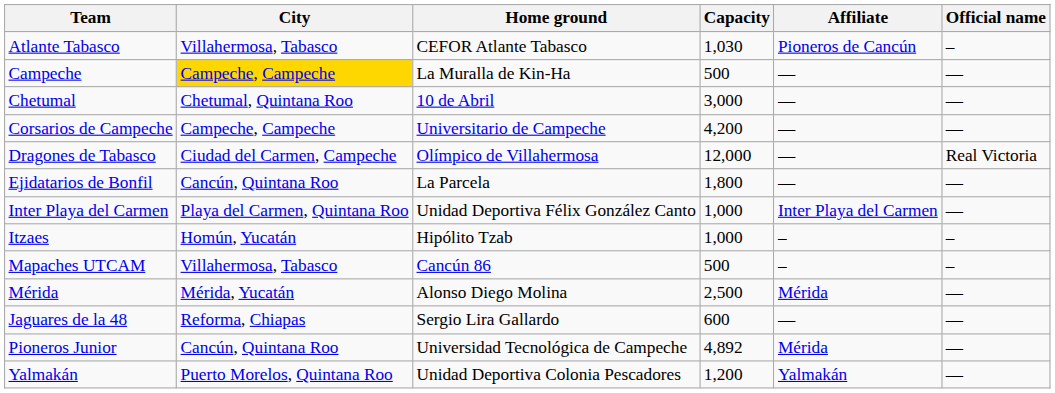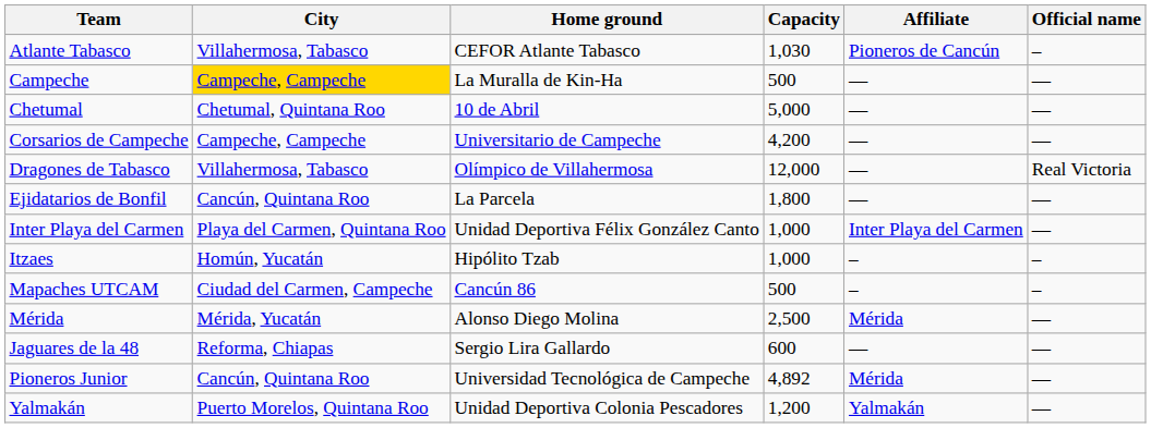Chetumal | Capacity: 3,000 -> 5,000
Dragones de Tabasco | City: Ciudad del Carmen, Campeche -> Villahermosa, Tabasco
Mapaches UTCAM | City: Villahermosa, Tabasco -> Ciudad del Carmen, Campeche
